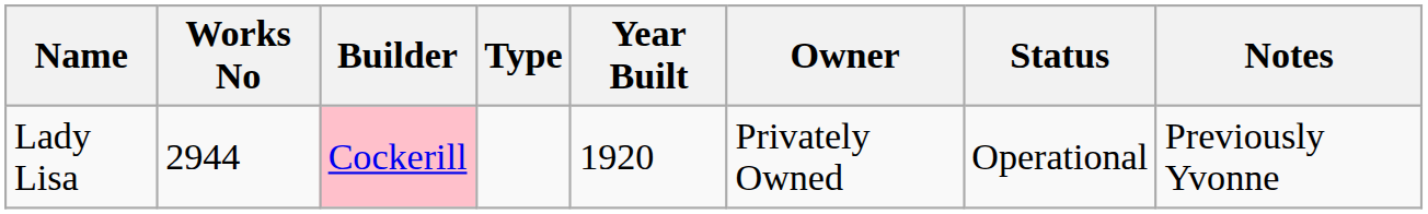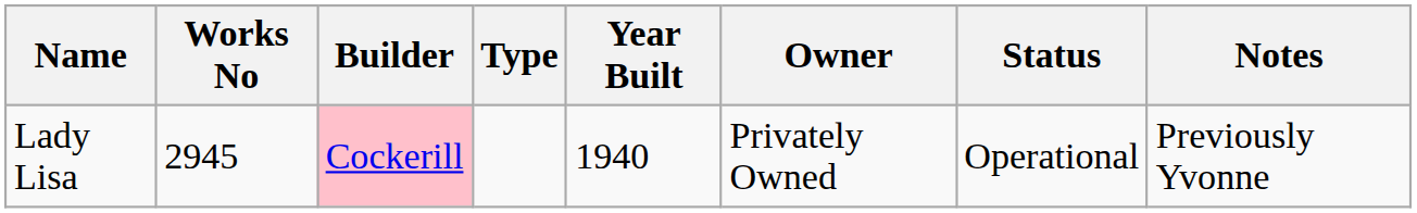Lady Lisa | Works No: 2944 -> 2945
Lady Lisa | Year Built: 1920 -> 1940
